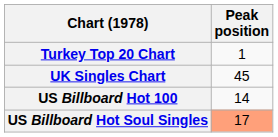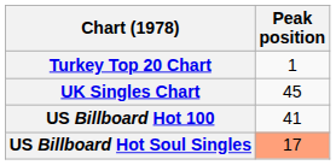US Billboard Hot 100 | Peak position: 14 -> 41
